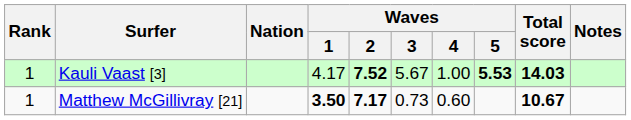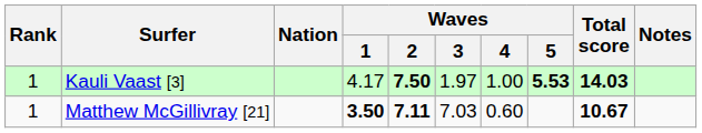Kauli Vaast [3] | Waves / 2: 7.52 -> 7.50
Kauli Vaast [3] | Waves / 3: 5.67 -> 1.97
Matthew McGillivray [21] | Waves / 2: 7.17 -> 7.11
Matthew McGillivray [21] | Waves / 3: 0.73 -> 7.03
